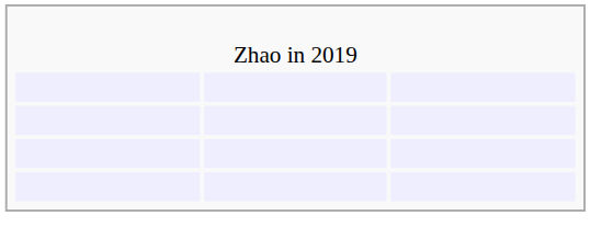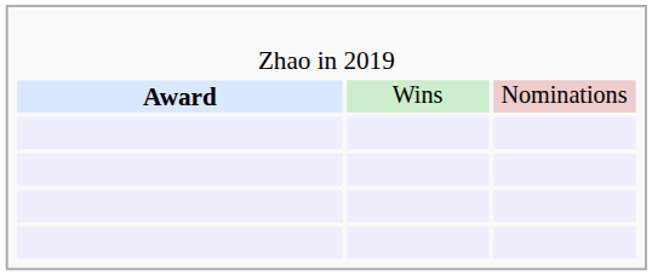+ row: Award | Wins | Nominations
